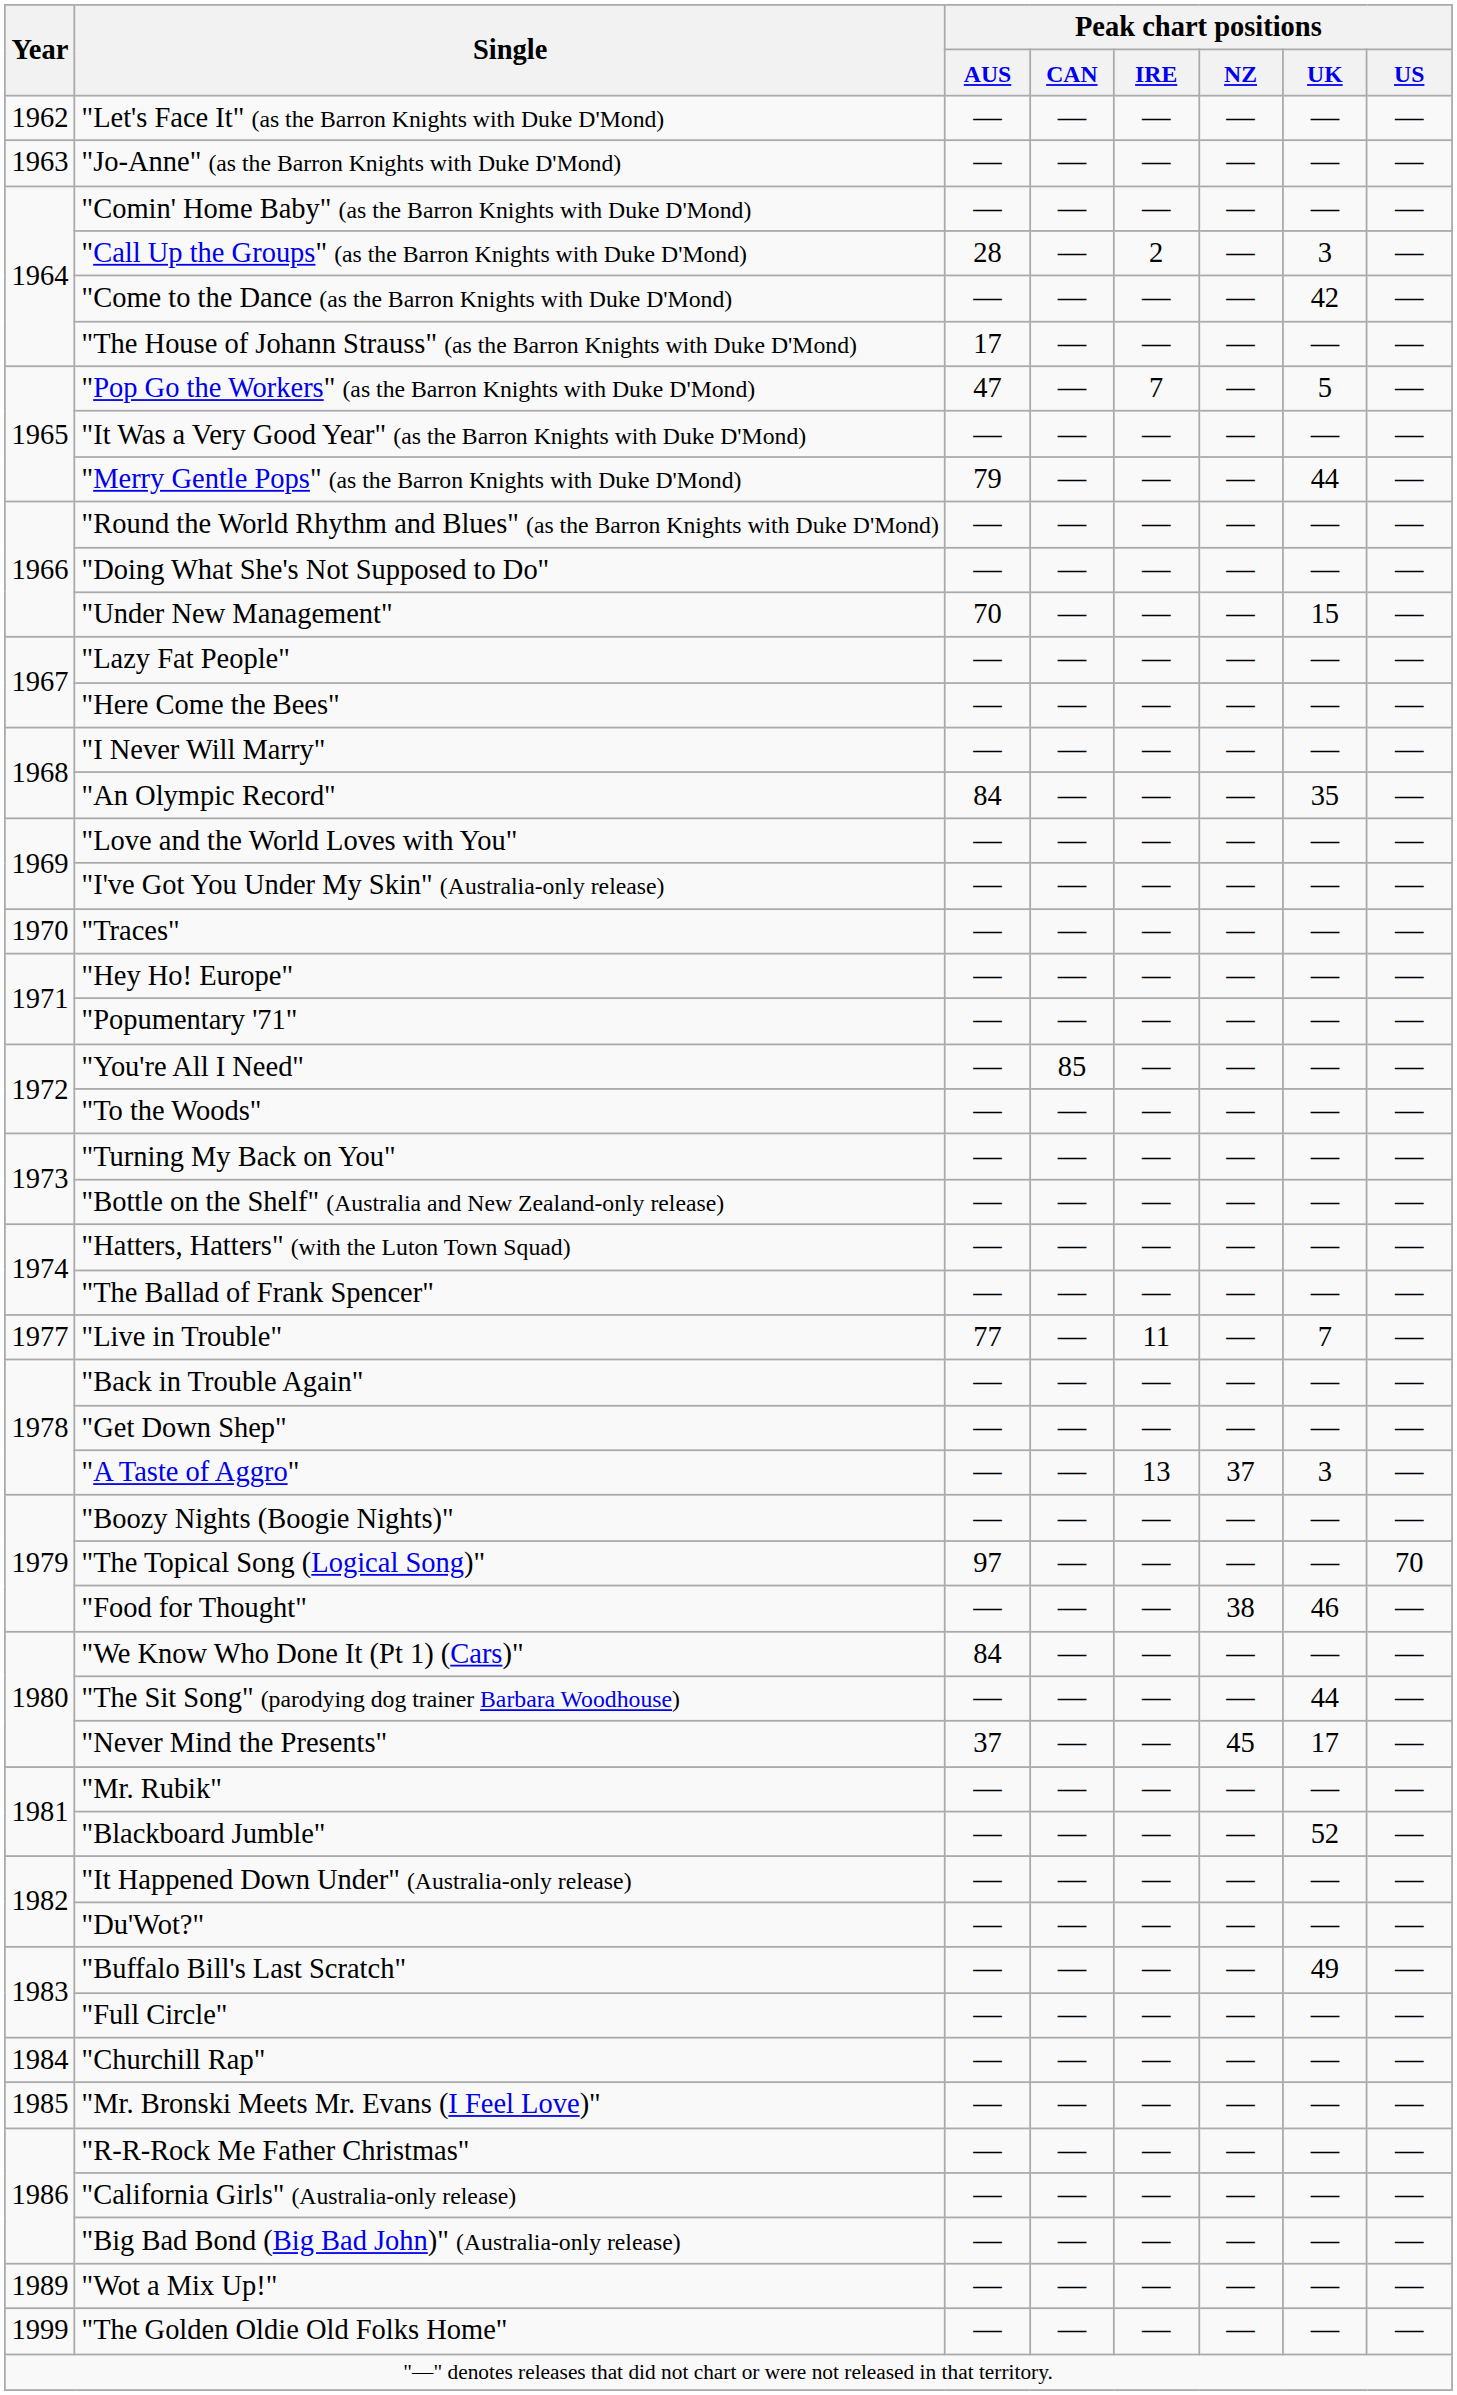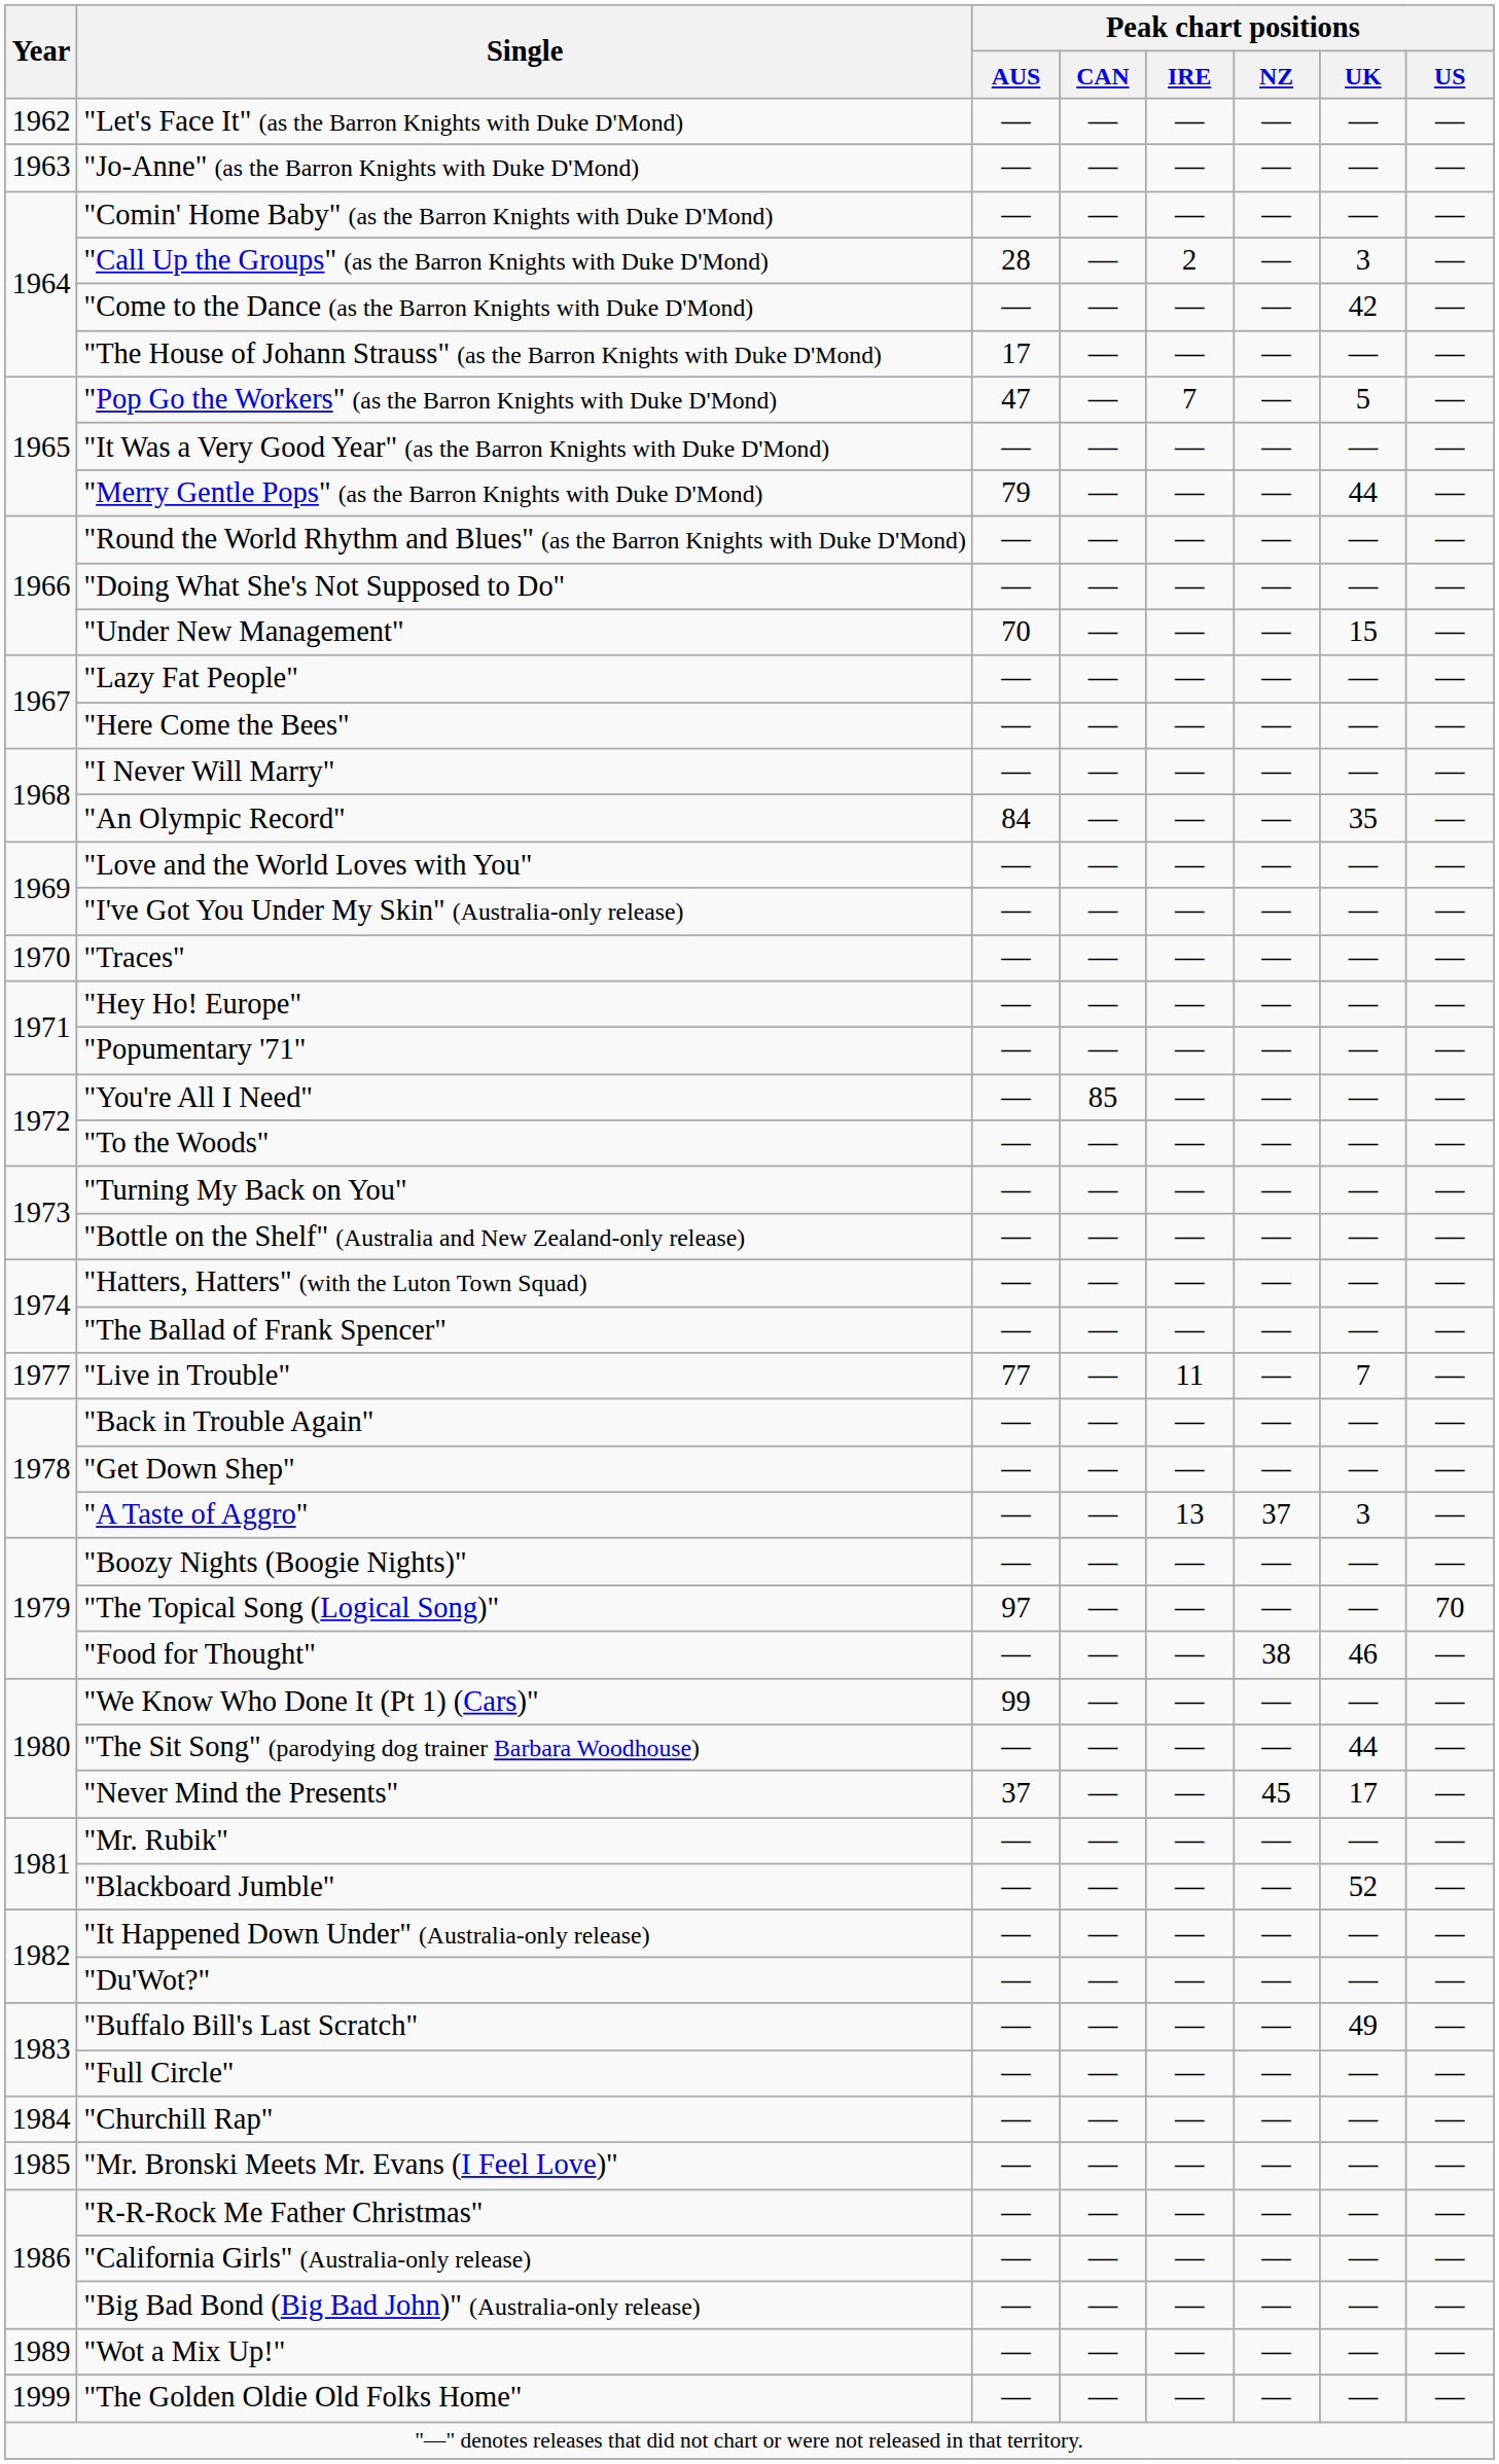"We Know Who Done It (Pt 1) (Cars)" | Peak chart positions / AUS: 84 -> 99
